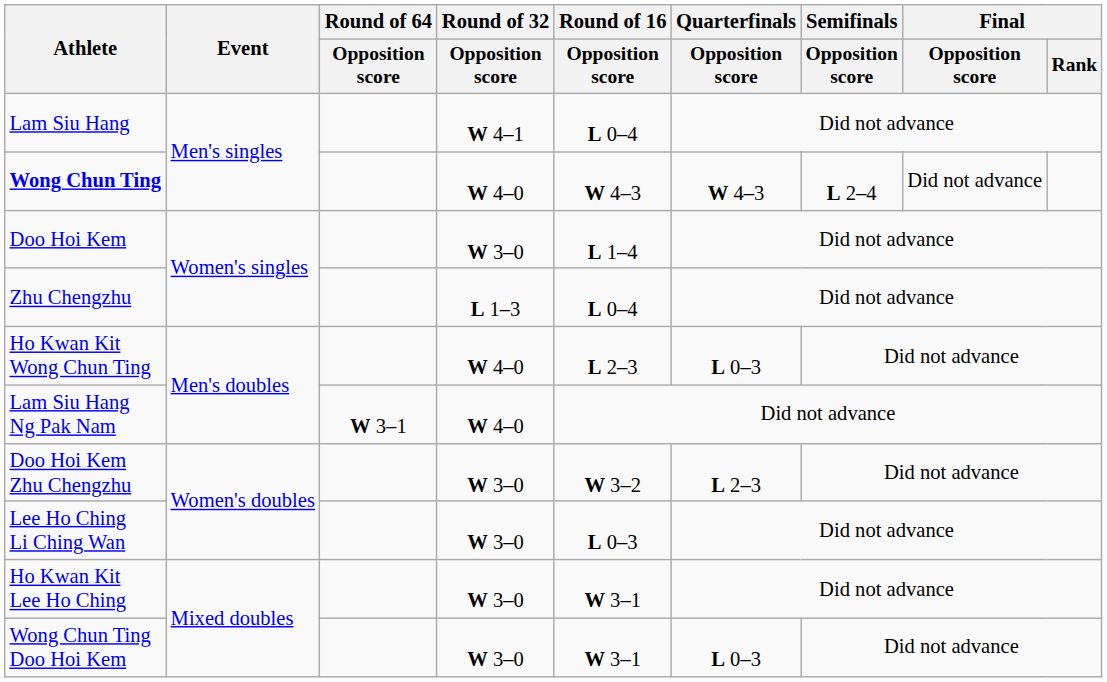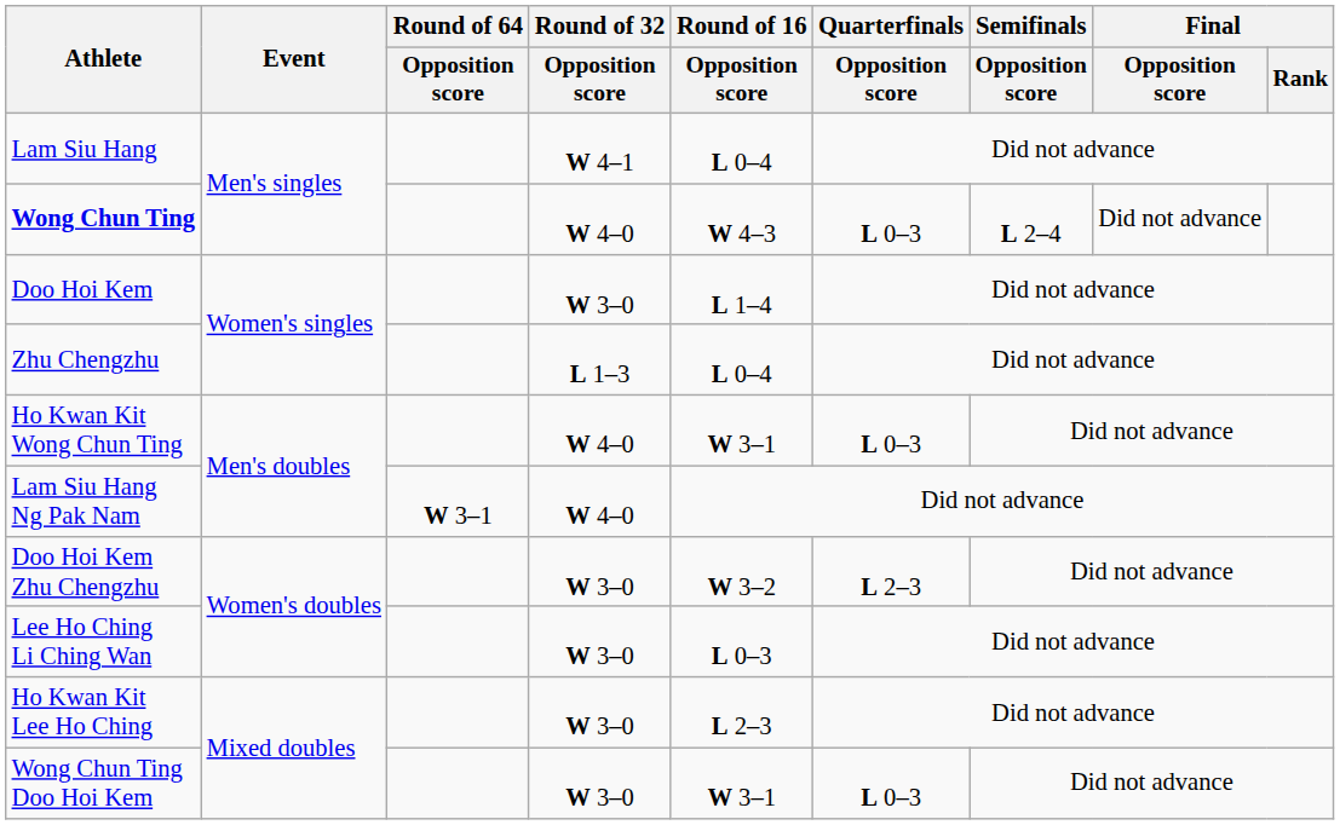Wong Chun Ting | Quarterfinals / Opposition score: W 4–3 -> L 0–3
Ho Kwan Kit Wong Chun Ting | Round of 16 / Opposition score: L 2–3 -> W 3–1
Ho Kwan Kit Lee Ho Ching | Round of 16 / Opposition score: W 3–1 -> L 2–3
